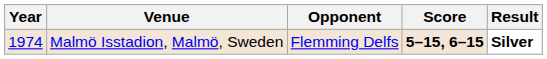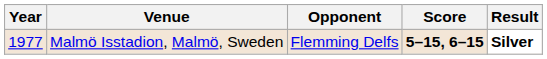Malmö Isstadion, Malmö, Sweden | Year: 1974 -> 1977
